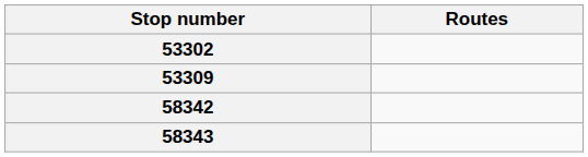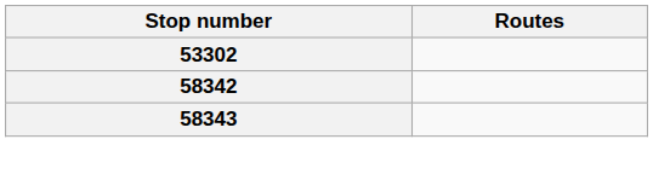- row: 53309
